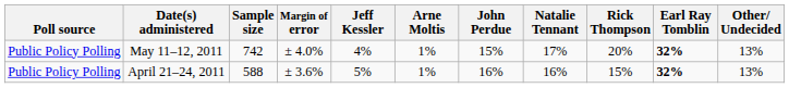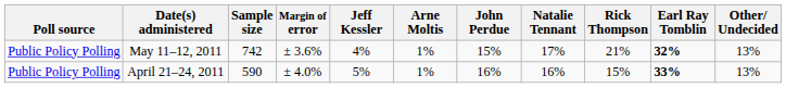May 11–12, 2011 | Margin of error: ± 4.0% -> ± 3.6%
May 11–12, 2011 | Rick Thompson: 20% -> 21%
April 21–24, 2011 | Sample size: 588 -> 590
April 21–24, 2011 | Margin of error: ± 3.6% -> ± 4.0%
April 21–24, 2011 | Earl Ray Tomblin: 32% -> 33%
